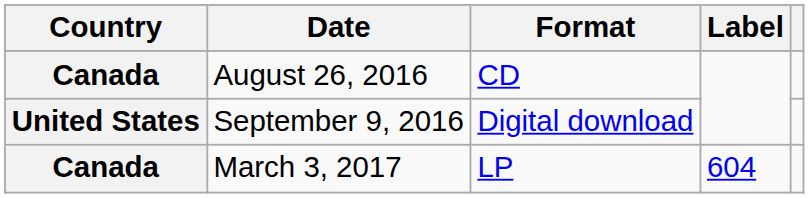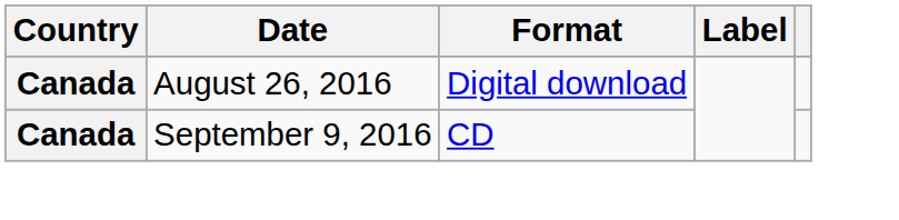August 26, 2016 | Format: CD -> Digital download
September 9, 2016 | Country: United States -> Canada
September 9, 2016 | Format: Digital download -> CD
- row: Canada | March 3, 2017 | LP | 604
